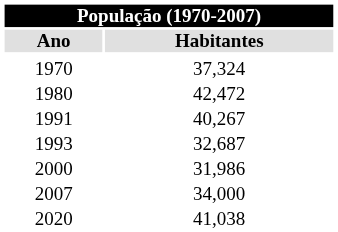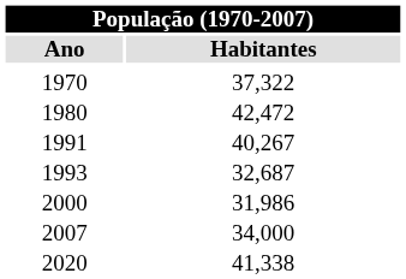1970 | Habitantes: 37,324 -> 37,322
2020 | Habitantes: 41,038 -> 41,338
